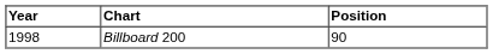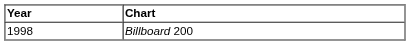- column: Position | 90
